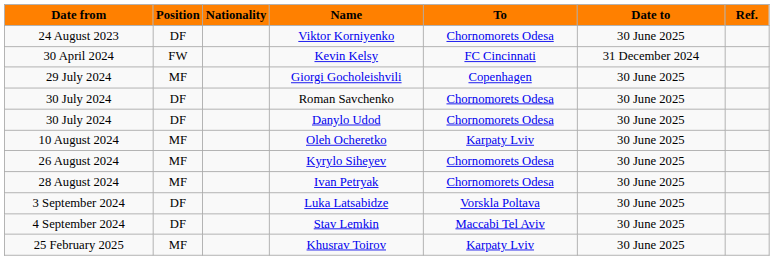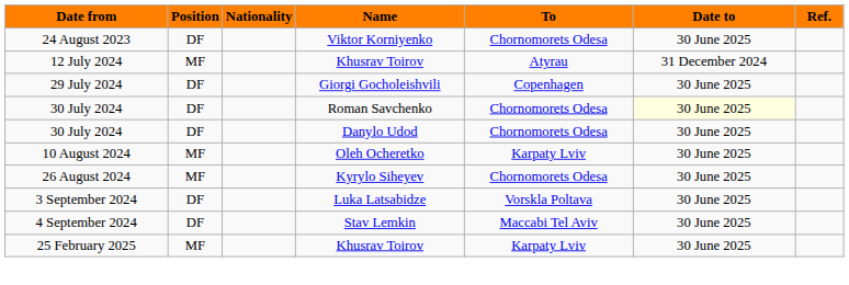- row: 30 April 2024 | FW | Kevin Kelsy | FC Cincinnati | 31 December 2024
+ row: 12 July 2024 | MF | Khusrav Toirov | Atyrau | 31 December 2024
29 July 2024 | Position: MF -> DF
30 July 2024 / Roman Savchenko | Date to: no background -> lightyellow background
- row: 28 August 2024 | MF | Ivan Petryak | Chornomorets Odesa | 30 June 2025
